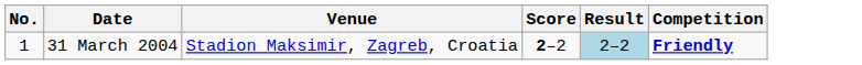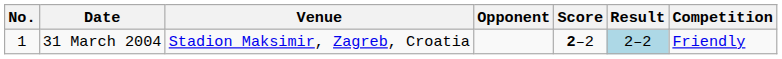+ column: Opponent
31 March 2004 | Competition: bold -> normal
